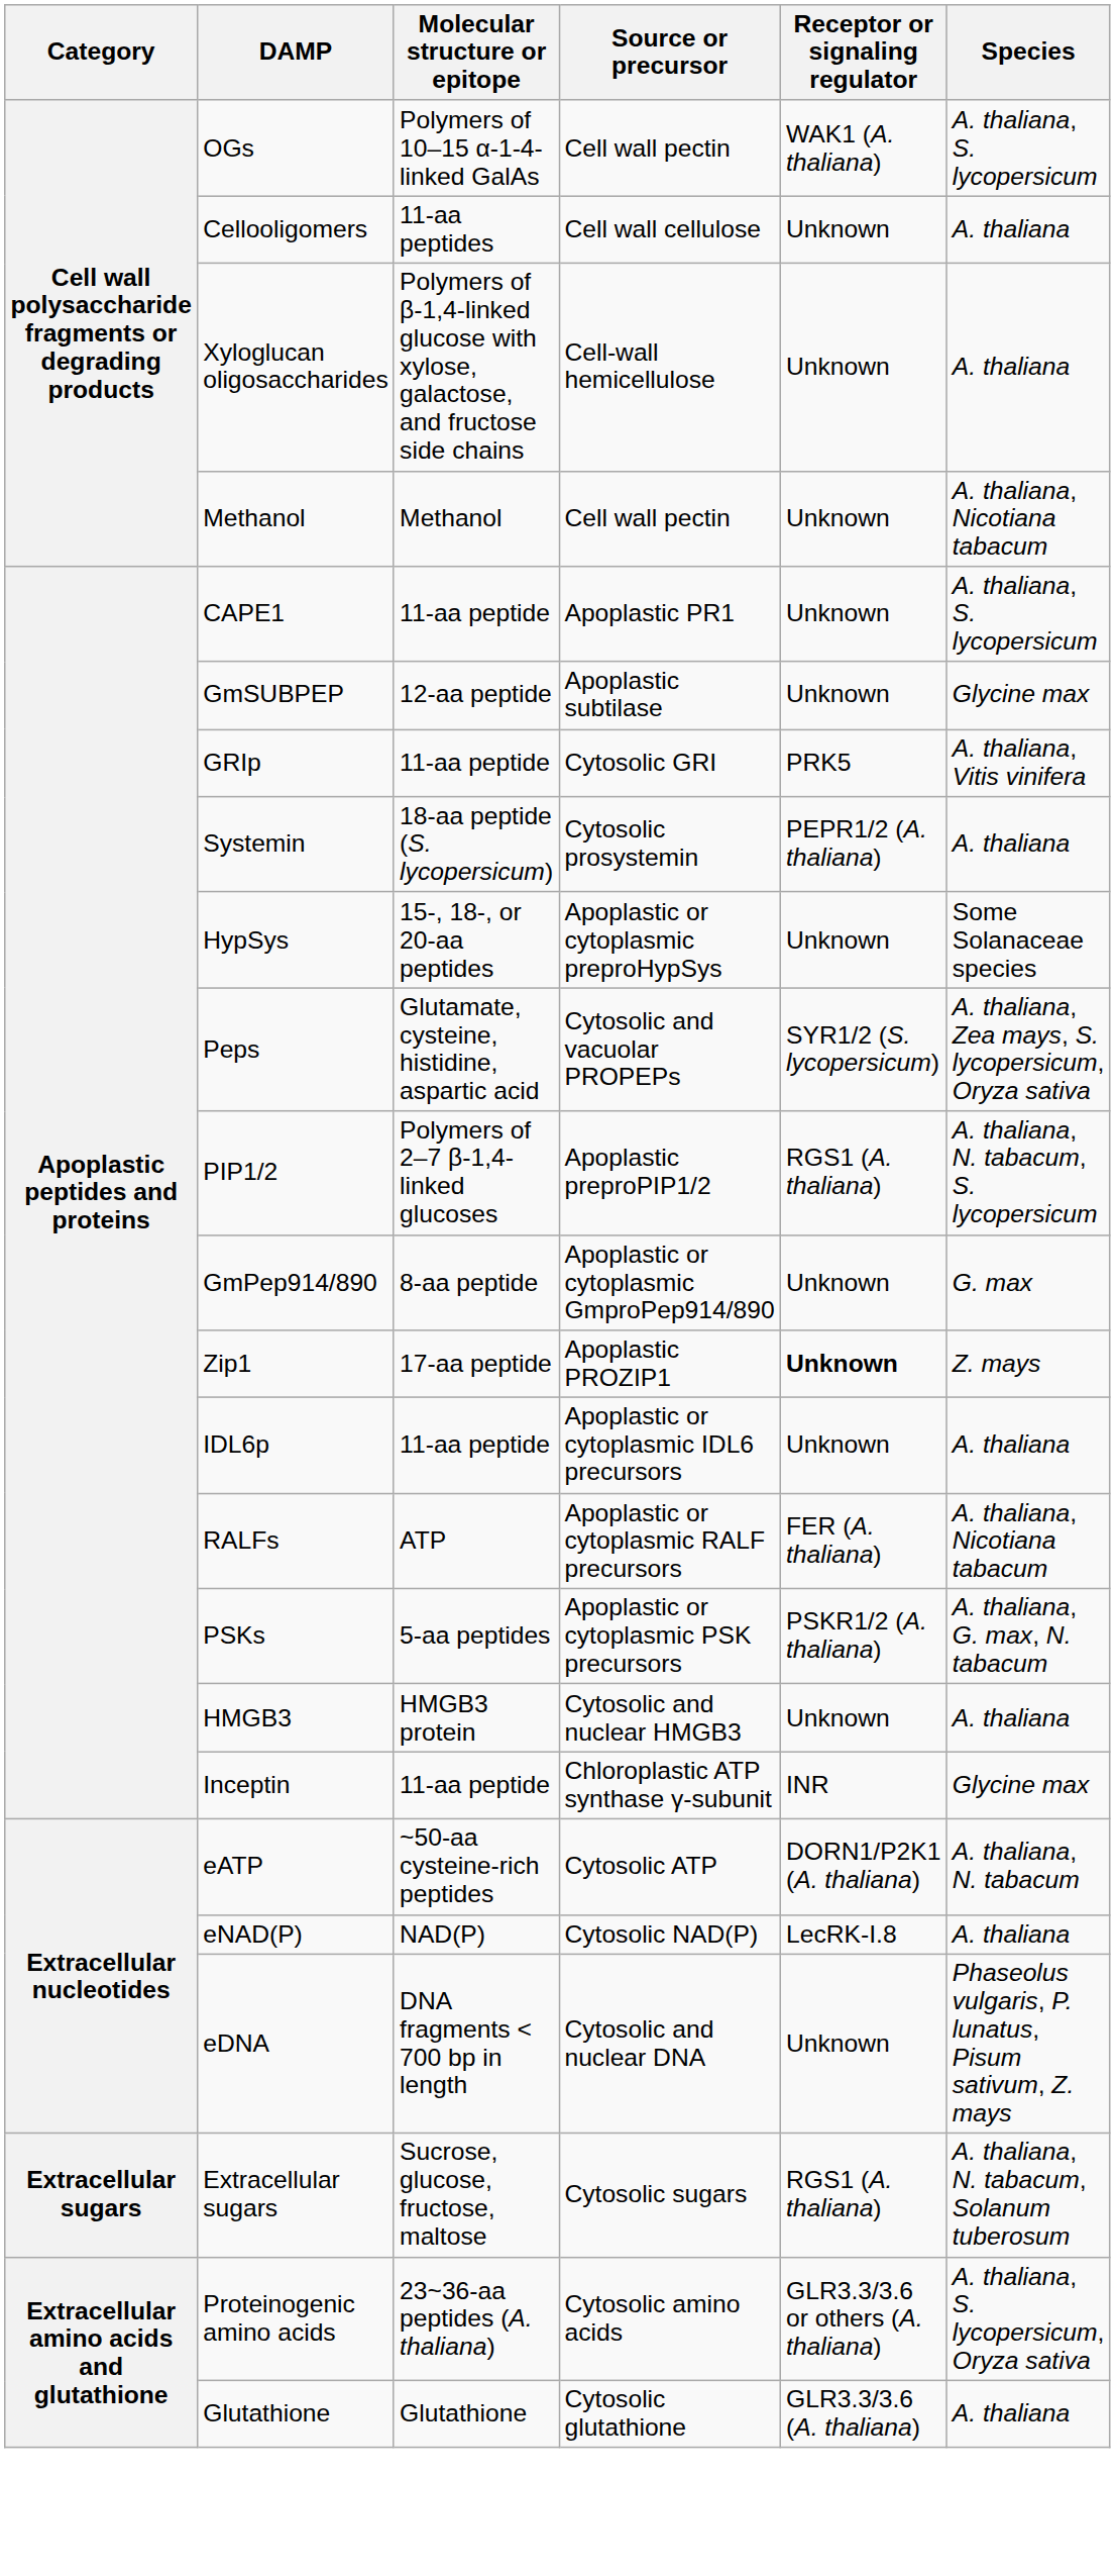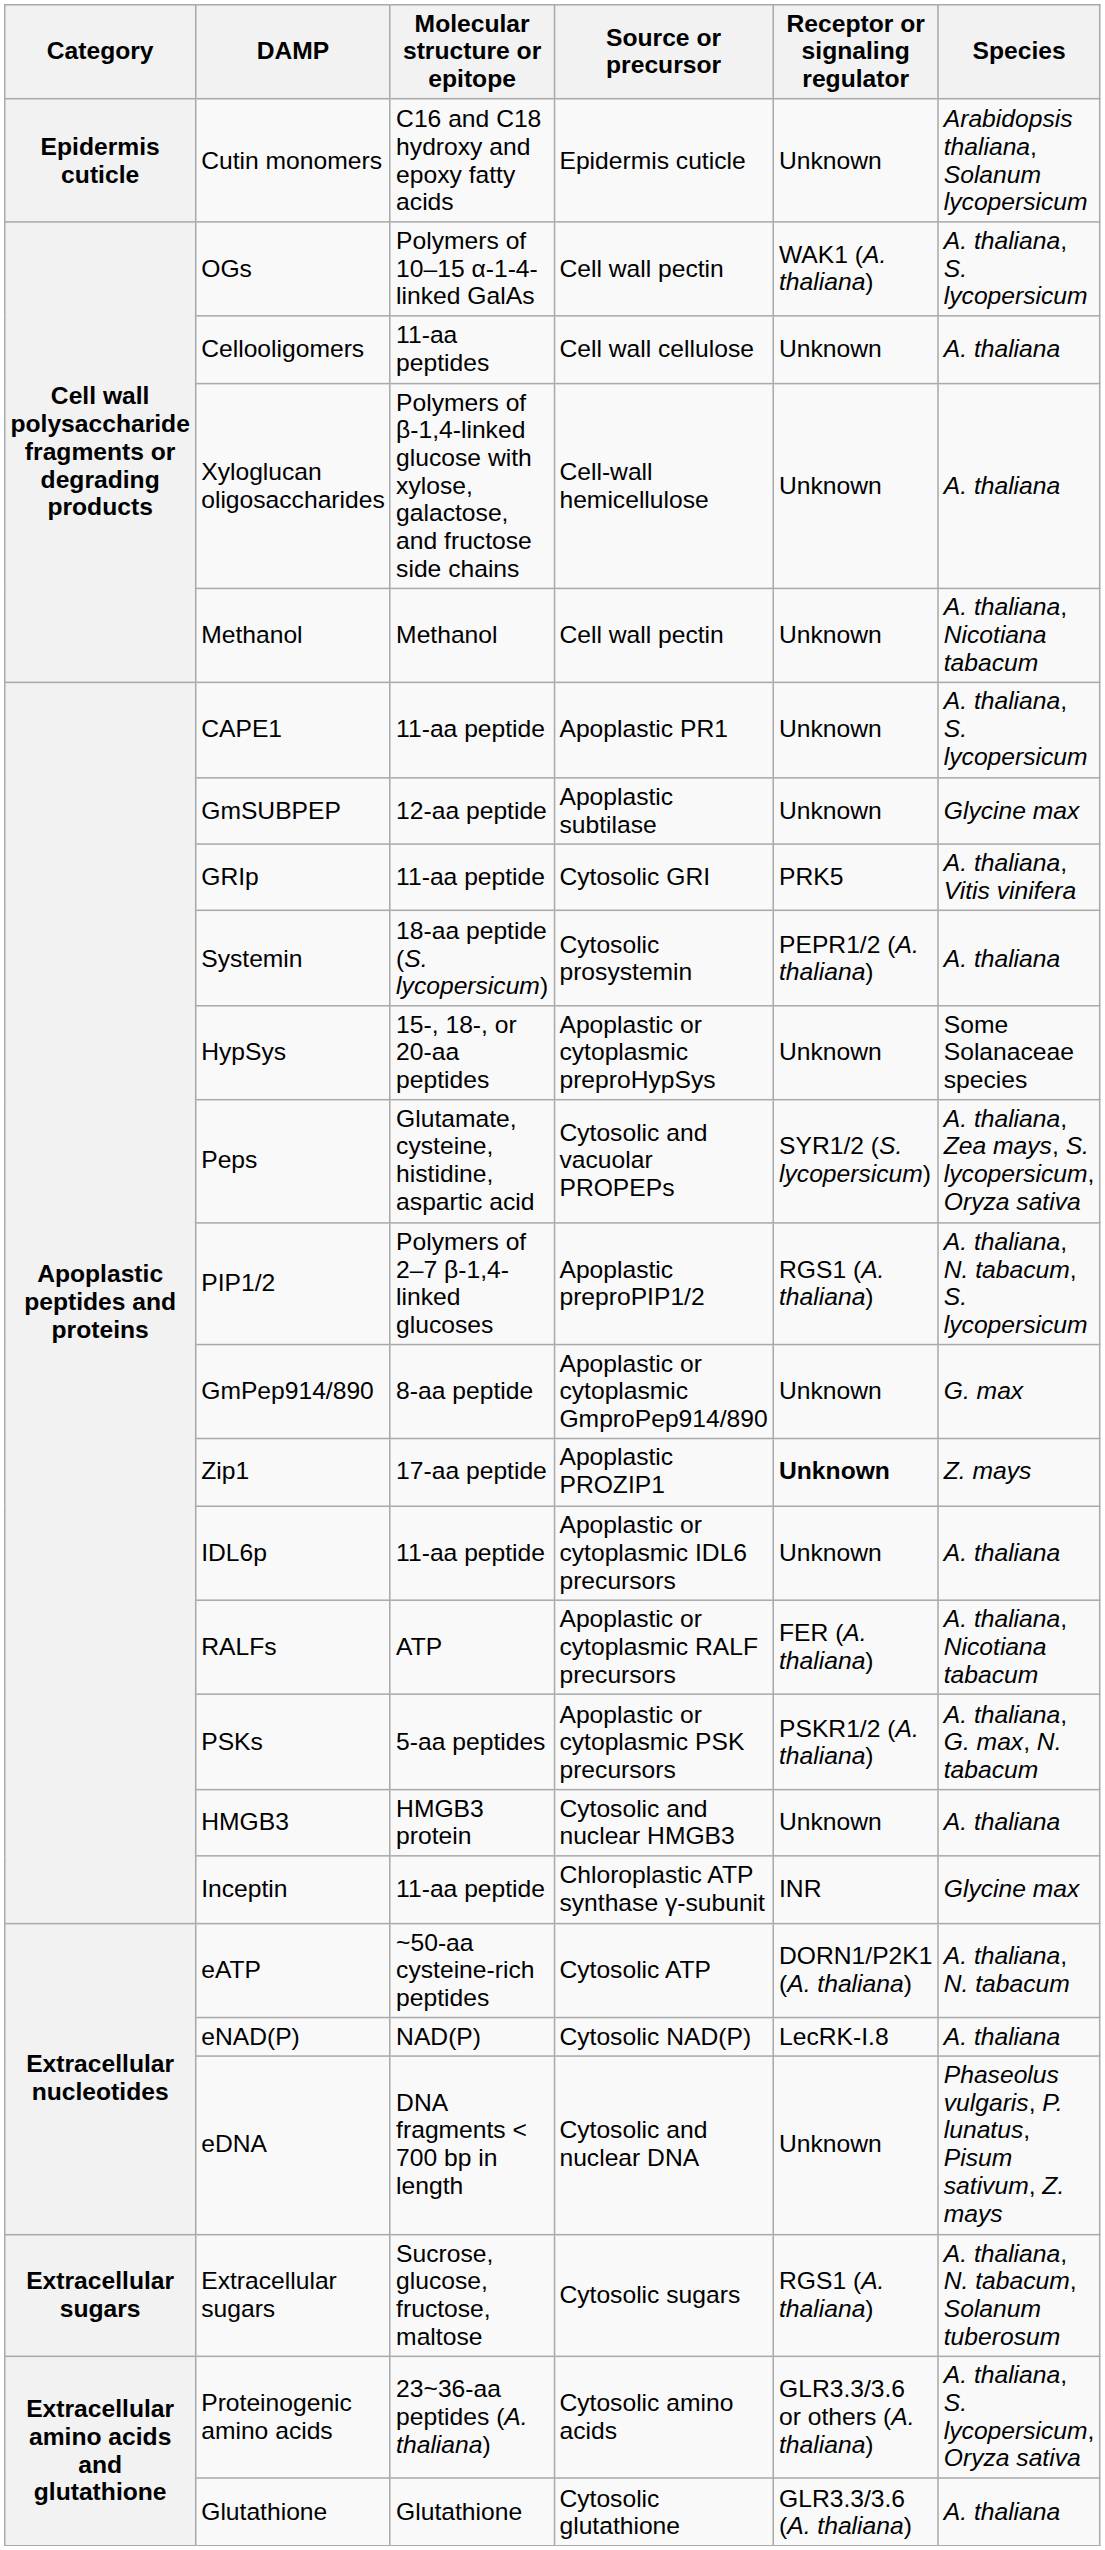+ row: Epidermis cuticle | Cutin monomers | C16 and C18 hydroxy and epoxy fatty acids | Epidermis cuticle | Unknown | Arabidopsis thaliana, Solanum lycopersicum
